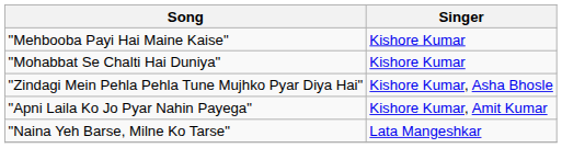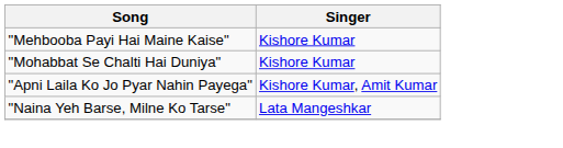- row: "Zindagi Mein Pehla Pehla Tune Mujhko Pyar Diya Hai" | Kishore Kumar, Asha Bhosle
